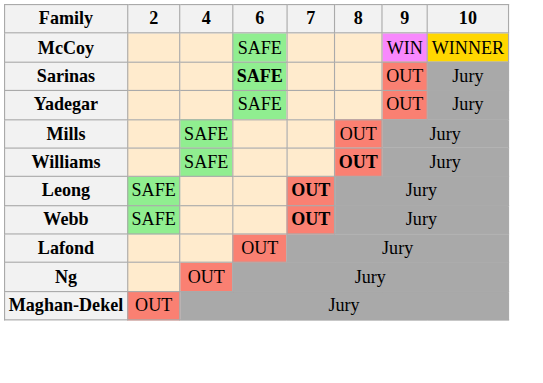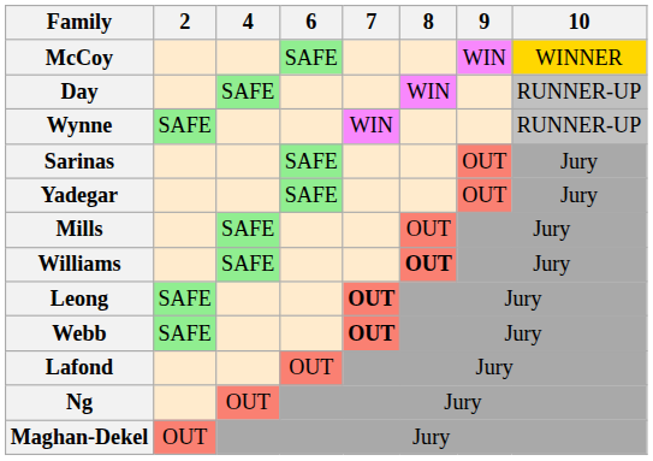+ row: Day | SAFE | WIN | RUNNER-UP
+ row: Wynne | SAFE | WIN | RUNNER-UP
Sarinas | 6: bold -> normal
